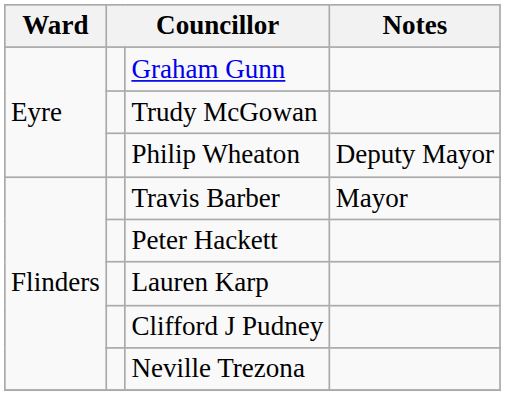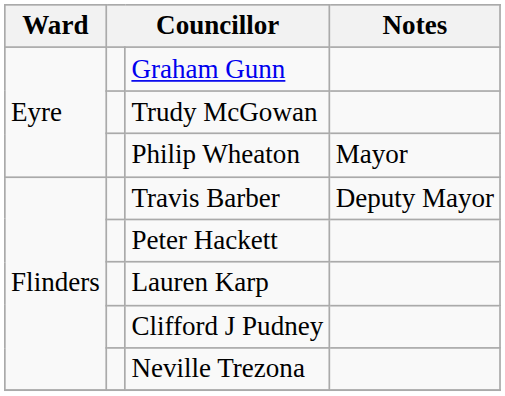Philip Wheaton | Notes: Deputy Mayor -> Mayor
Travis Barber | Notes: Mayor -> Deputy Mayor
